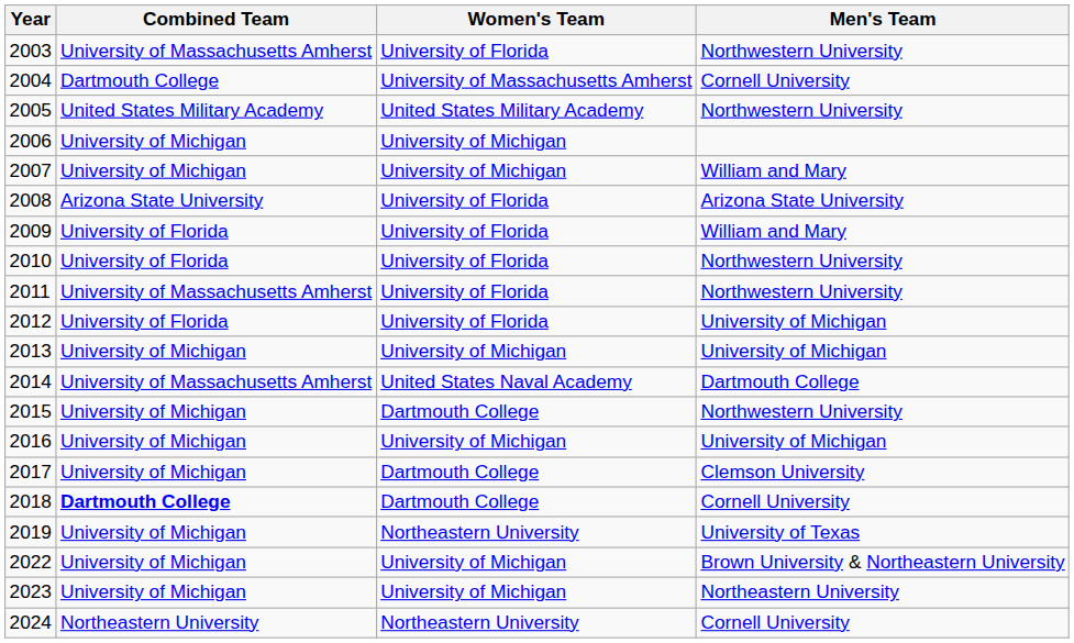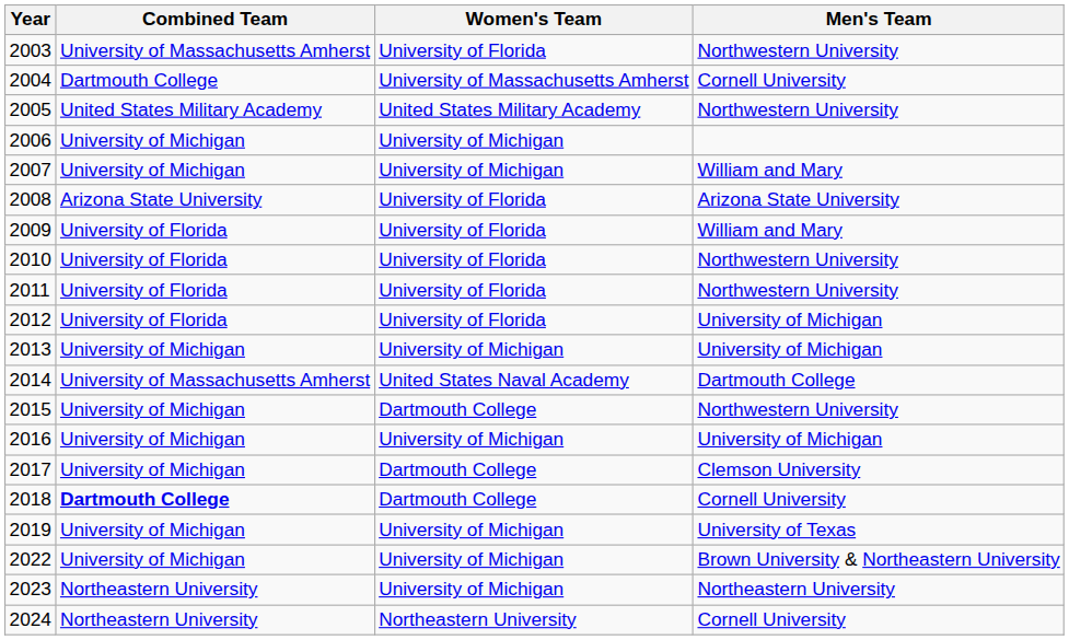2011 | Combined Team: University of Massachusetts Amherst -> University of Florida
2019 | Women's Team: Northeastern University -> University of Michigan
2023 | Combined Team: University of Michigan -> Northeastern University
